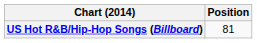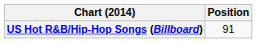US Hot R&B/Hip-Hop Songs (Billboard) | Position: 81 -> 91
